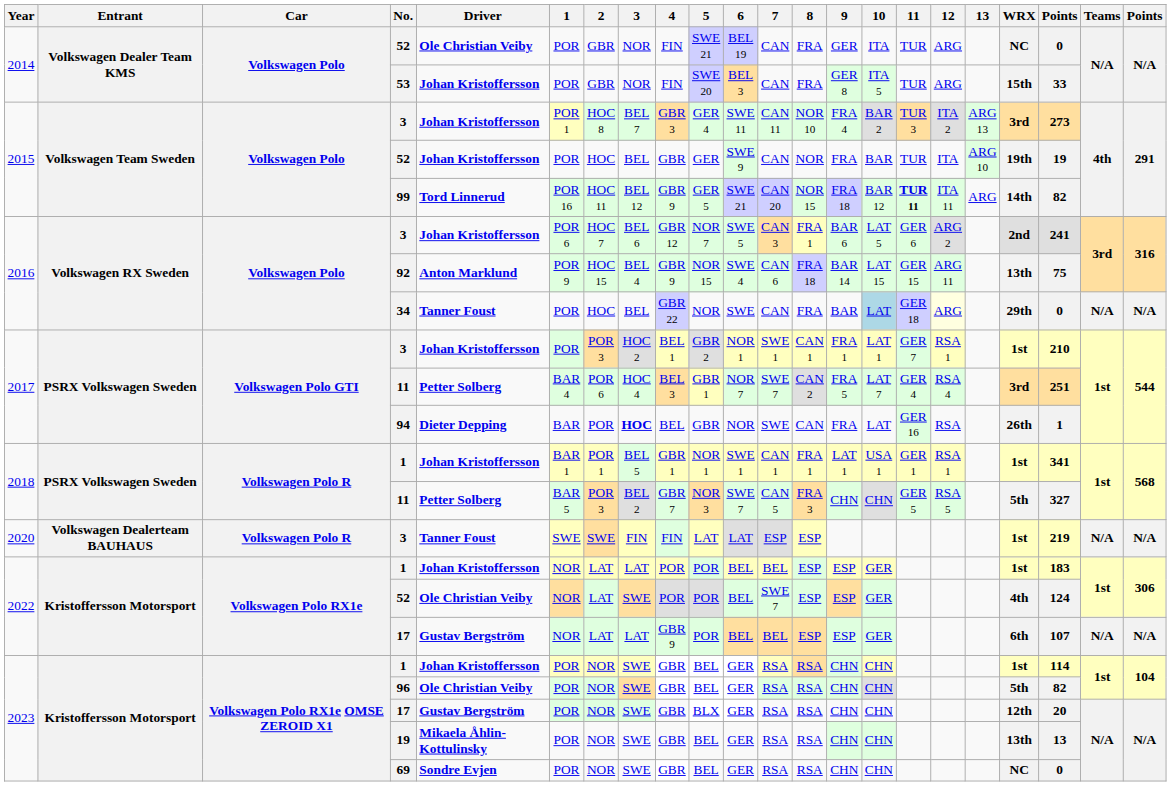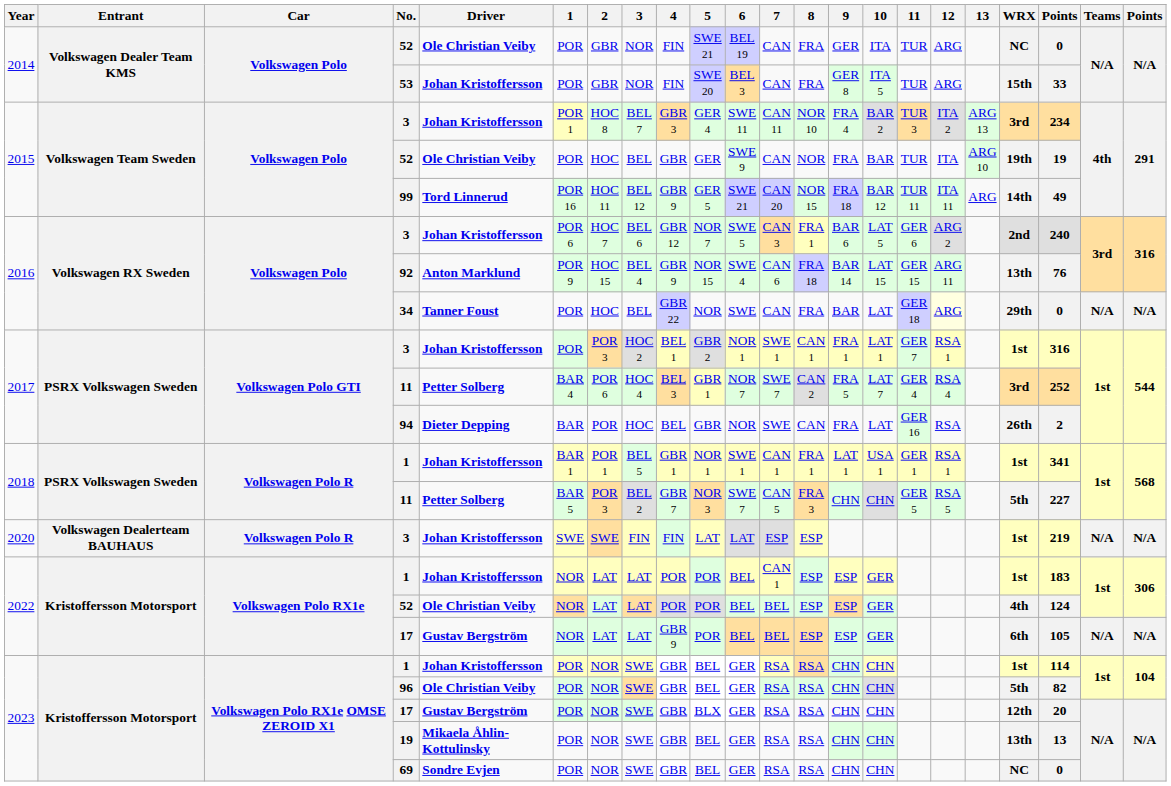2015 / 3 | column 20: 273 -> 234
2015 / 52 | Driver: Johan Kristoffersson -> Ole Christian Veiby
99 | 11: bold -> normal
99 | column 20: 82 -> 49
2016 / 3 | column 20: 241 -> 240
92 | column 20: 75 -> 76
34 | 10: lightblue background -> no background
2017 / 3 | column 20: 210 -> 316
2017 / 11 | column 20: 251 -> 252
94 | 3: bold -> normal
94 | column 20: 1 -> 2
2018 / 11 | column 20: 327 -> 227
2020 / 3 | Driver: Tanner Foust -> Johan Kristoffersson
2022 / 1 | 7: BEL -> CAN 1
2022 / 52 | 3: SWE -> LAT
2022 / 52 | 7: SWE 7 -> BEL
2022 / 17 | column 20: 107 -> 105
